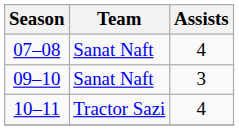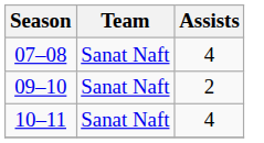09–10 | Assists: 3 -> 2
10–11 | Team: Tractor Sazi -> Sanat Naft
